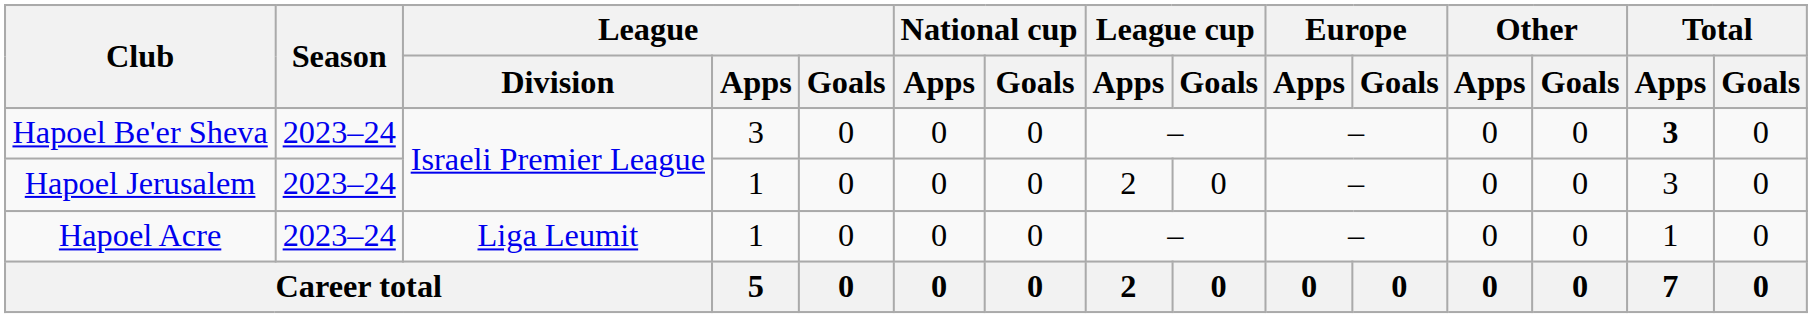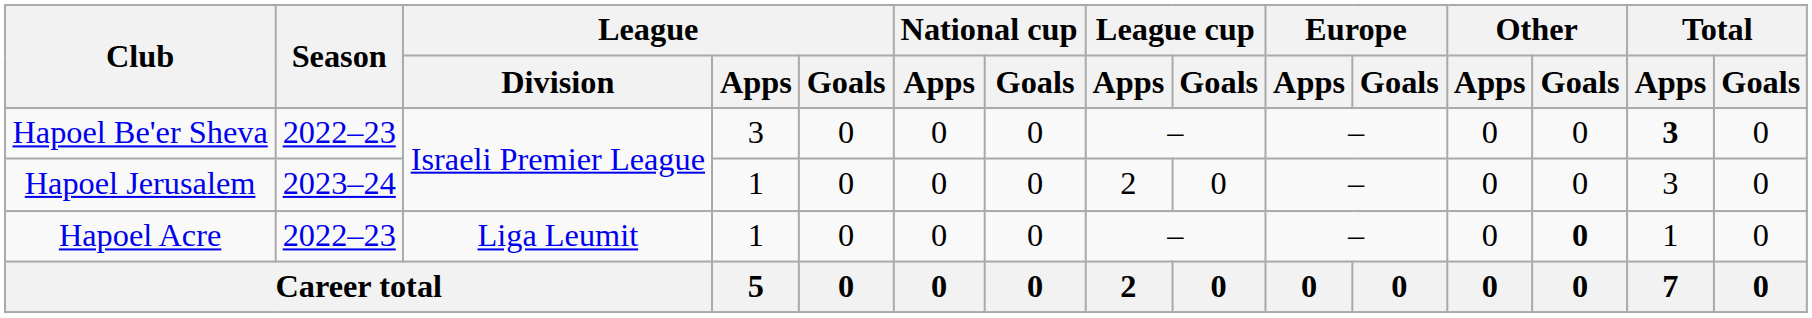Hapoel Be'er Sheva | Season: 2023–24 -> 2022–23
Hapoel Acre | Season: 2023–24 -> 2022–23
Hapoel Acre | Other / Goals: normal -> bold
